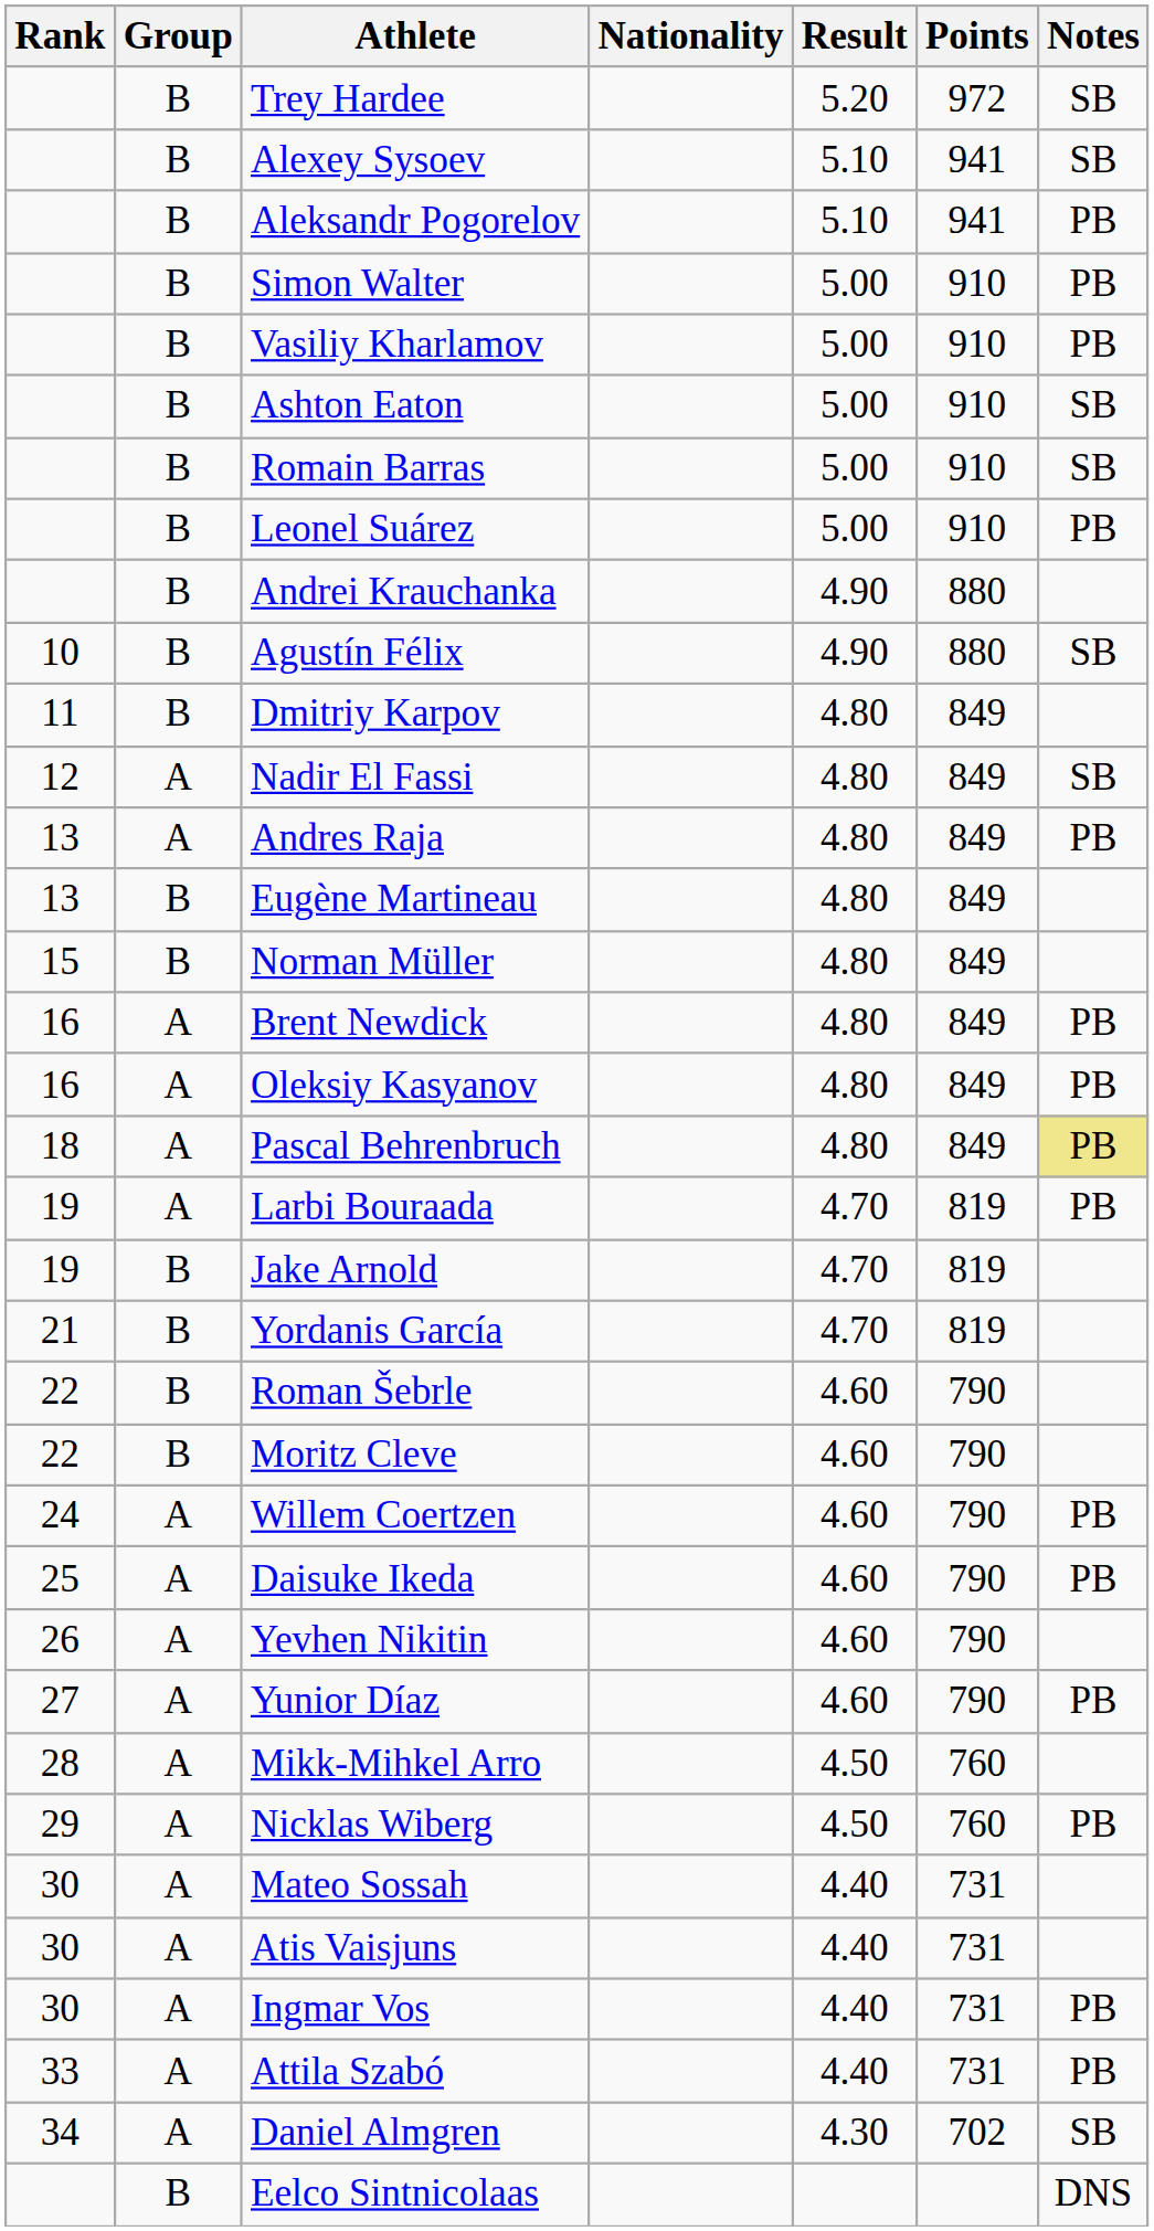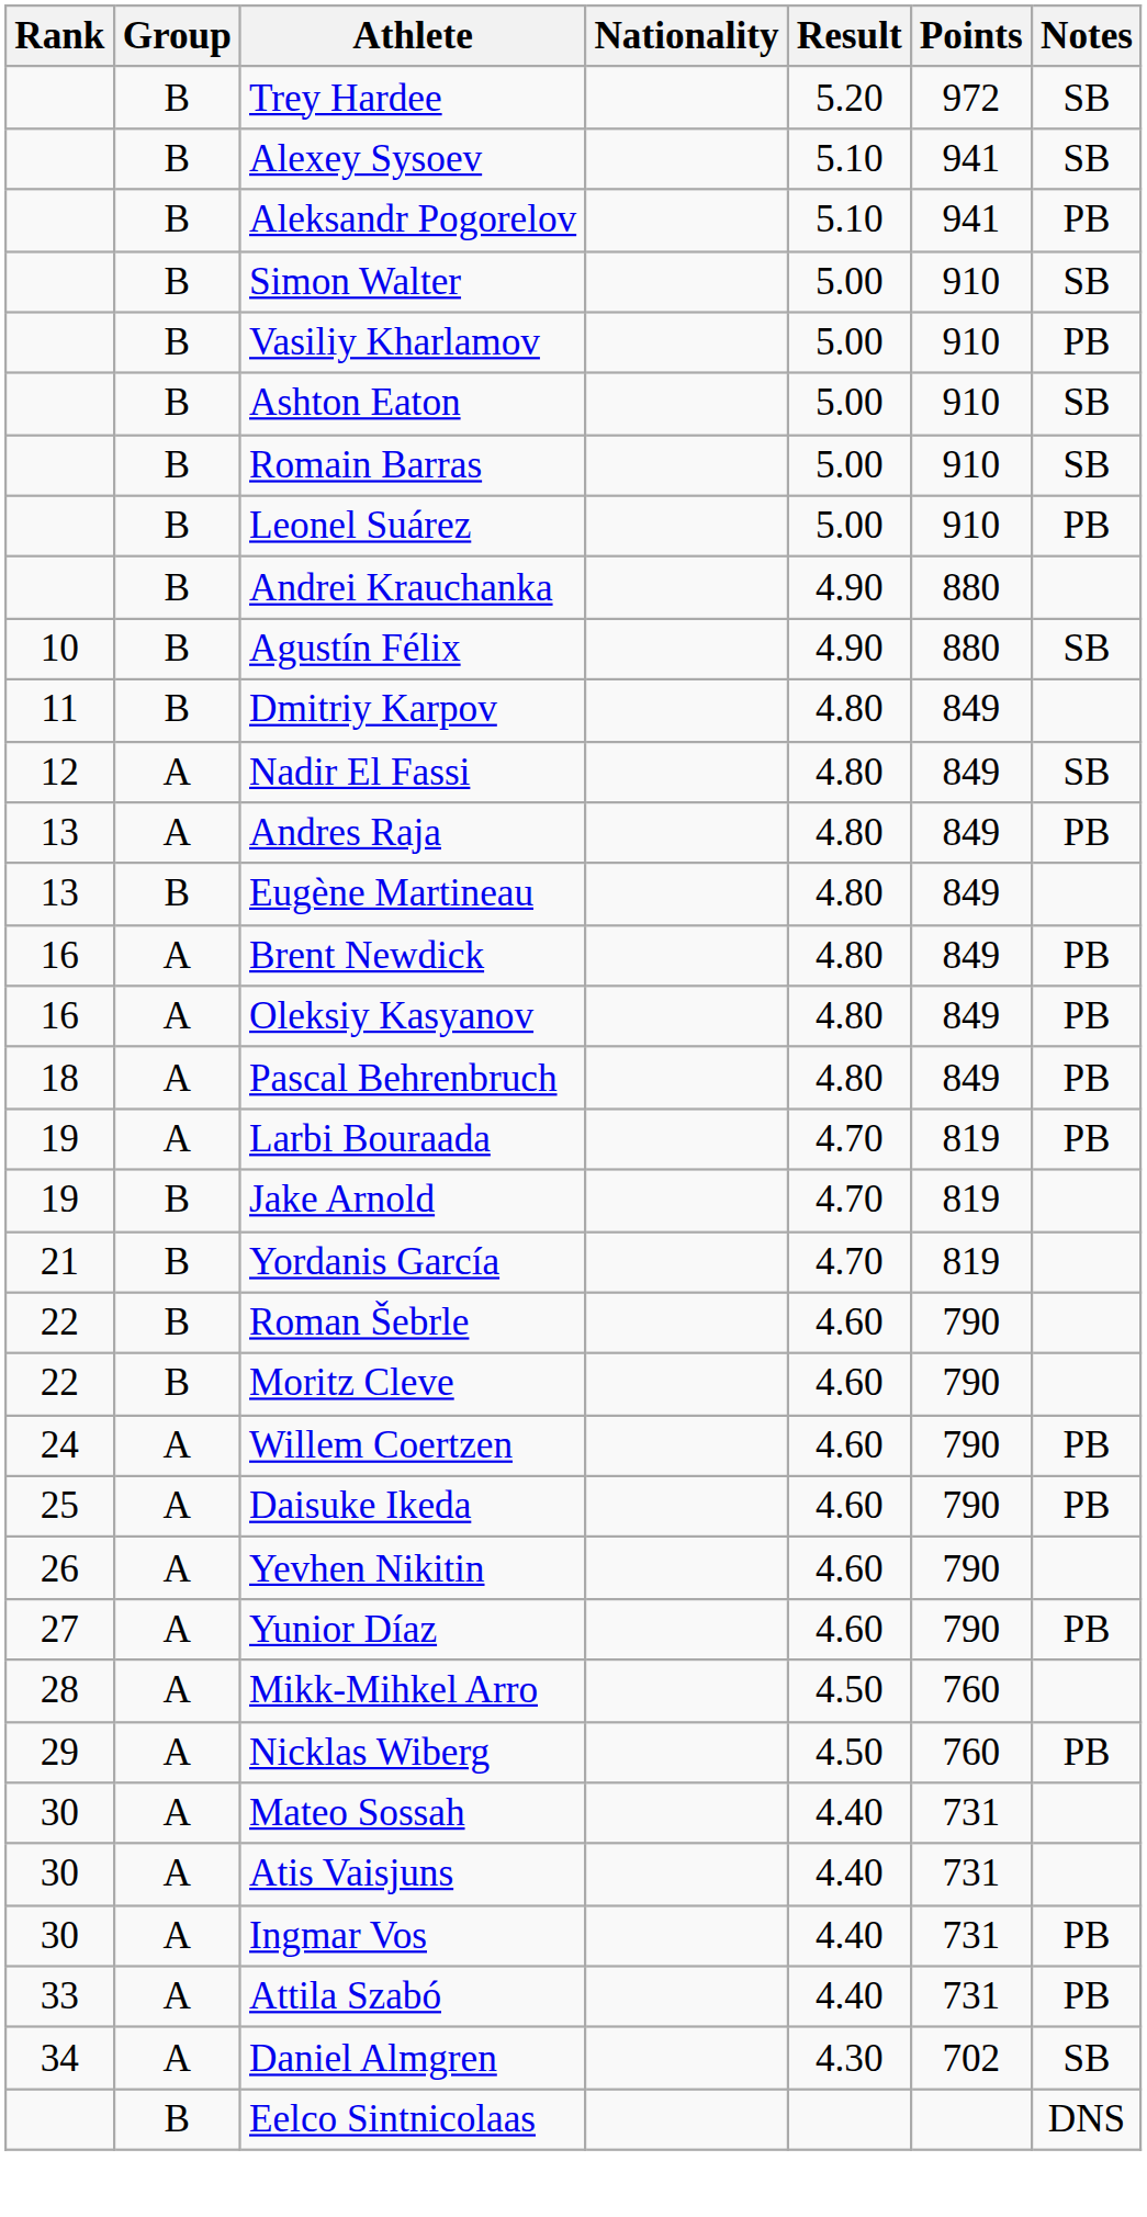Simon Walter | Notes: PB -> SB
- row: 15 | B | Norman Müller | 4.80 | 849
Pascal Behrenbruch | Notes: khaki background -> no background
